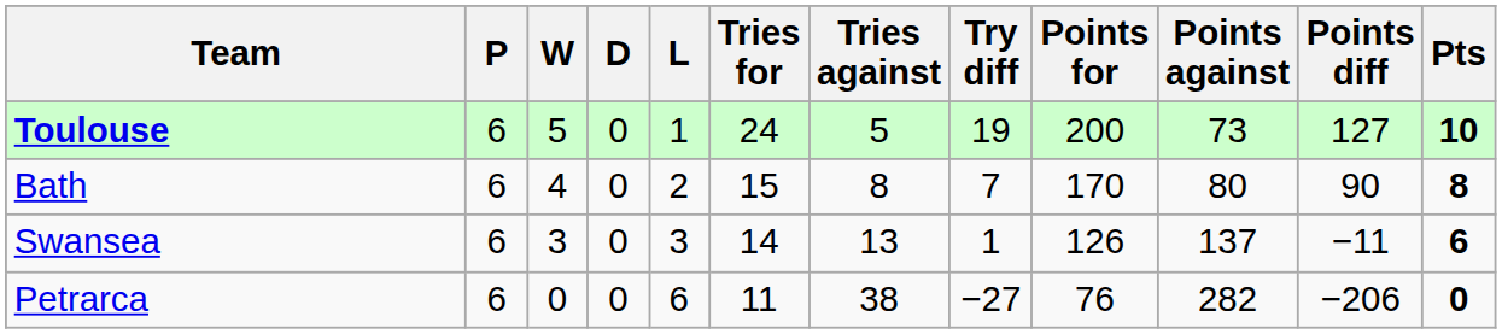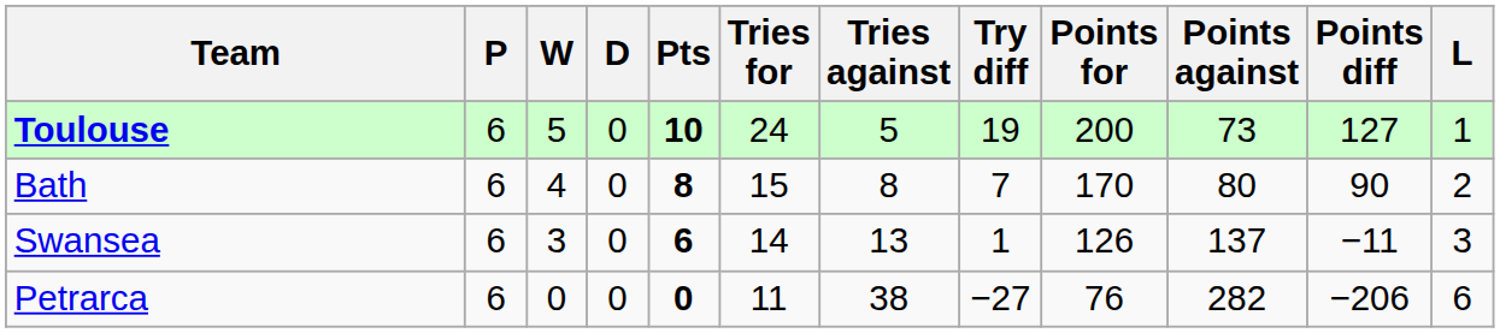columns swapped: L <-> Pts
